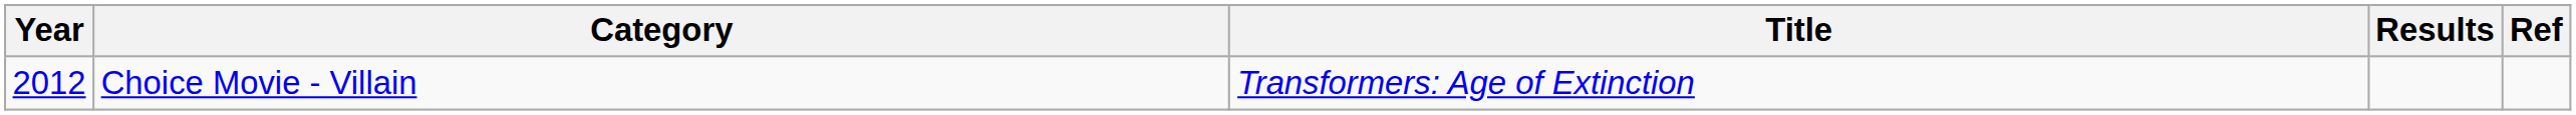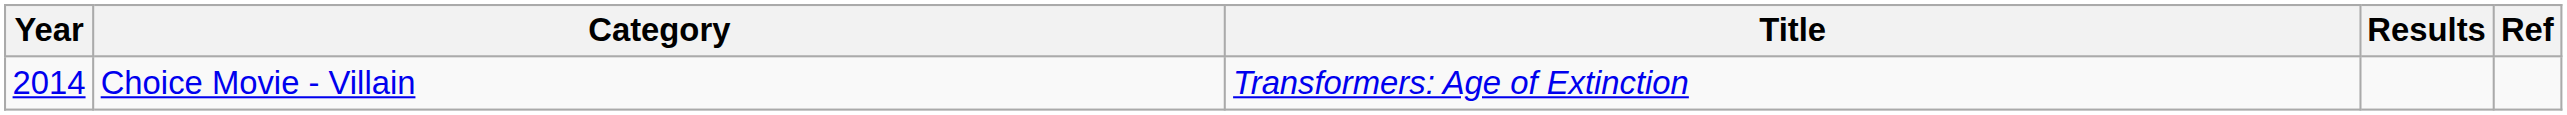Choice Movie - Villain | Year: 2012 -> 2014
